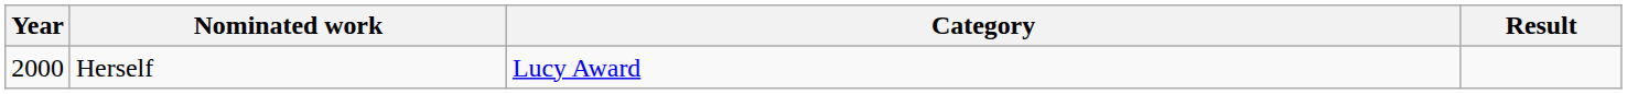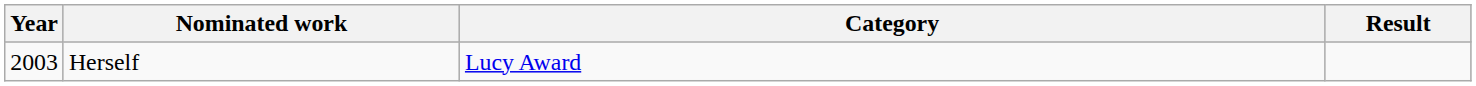Herself | Year: 2000 -> 2003
